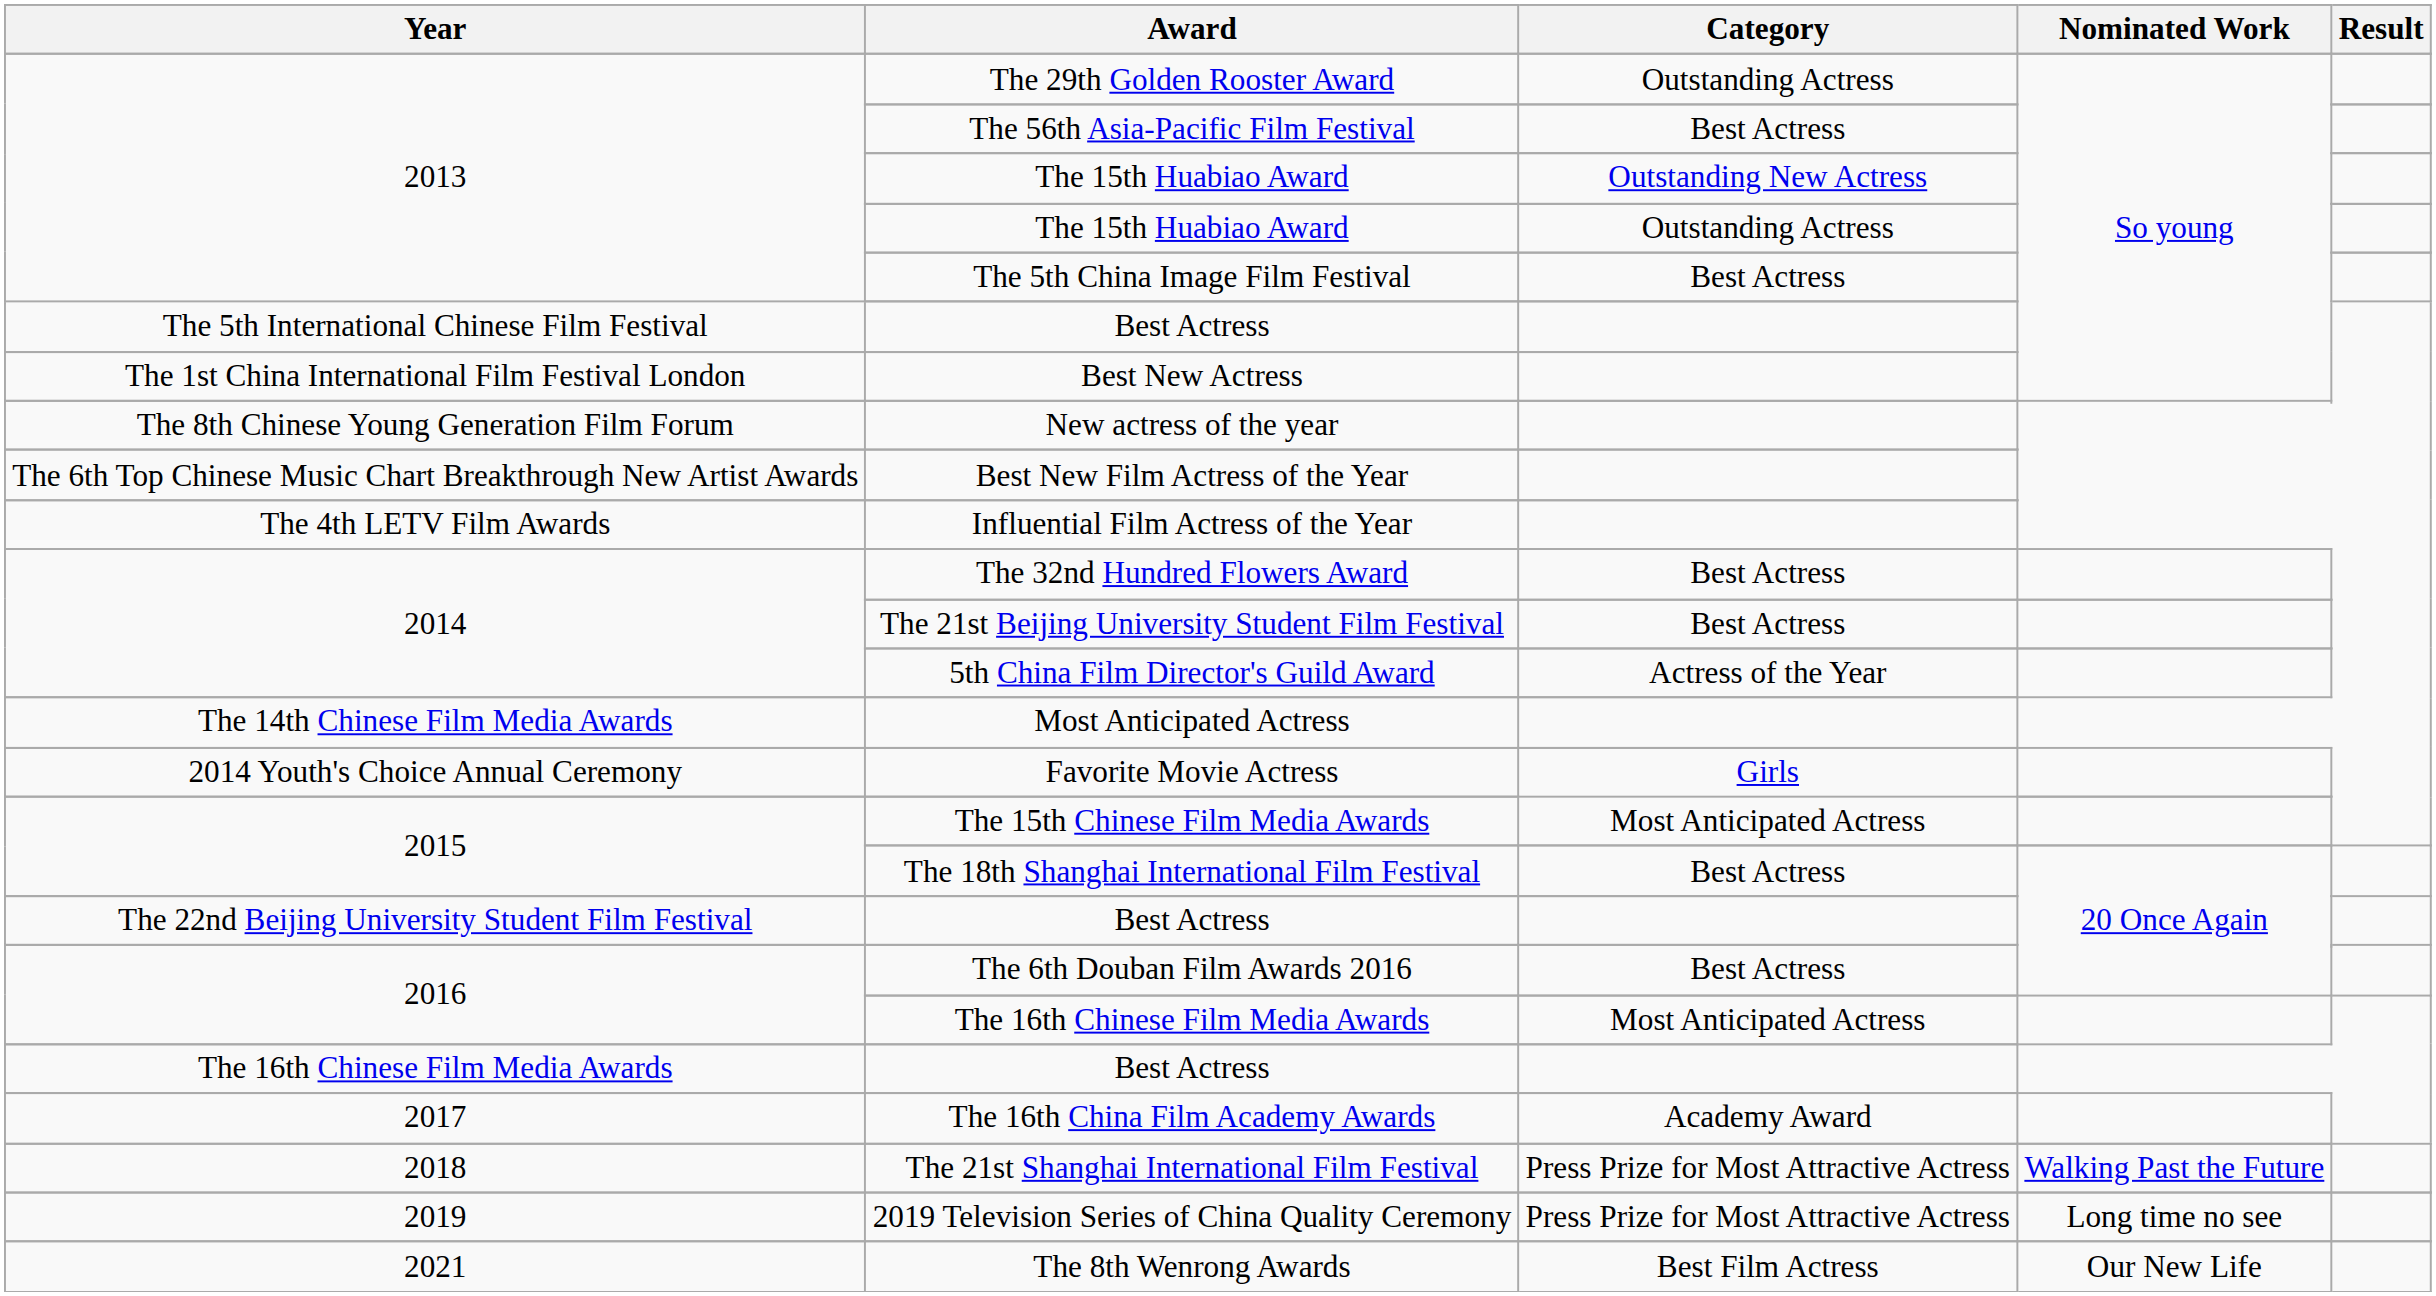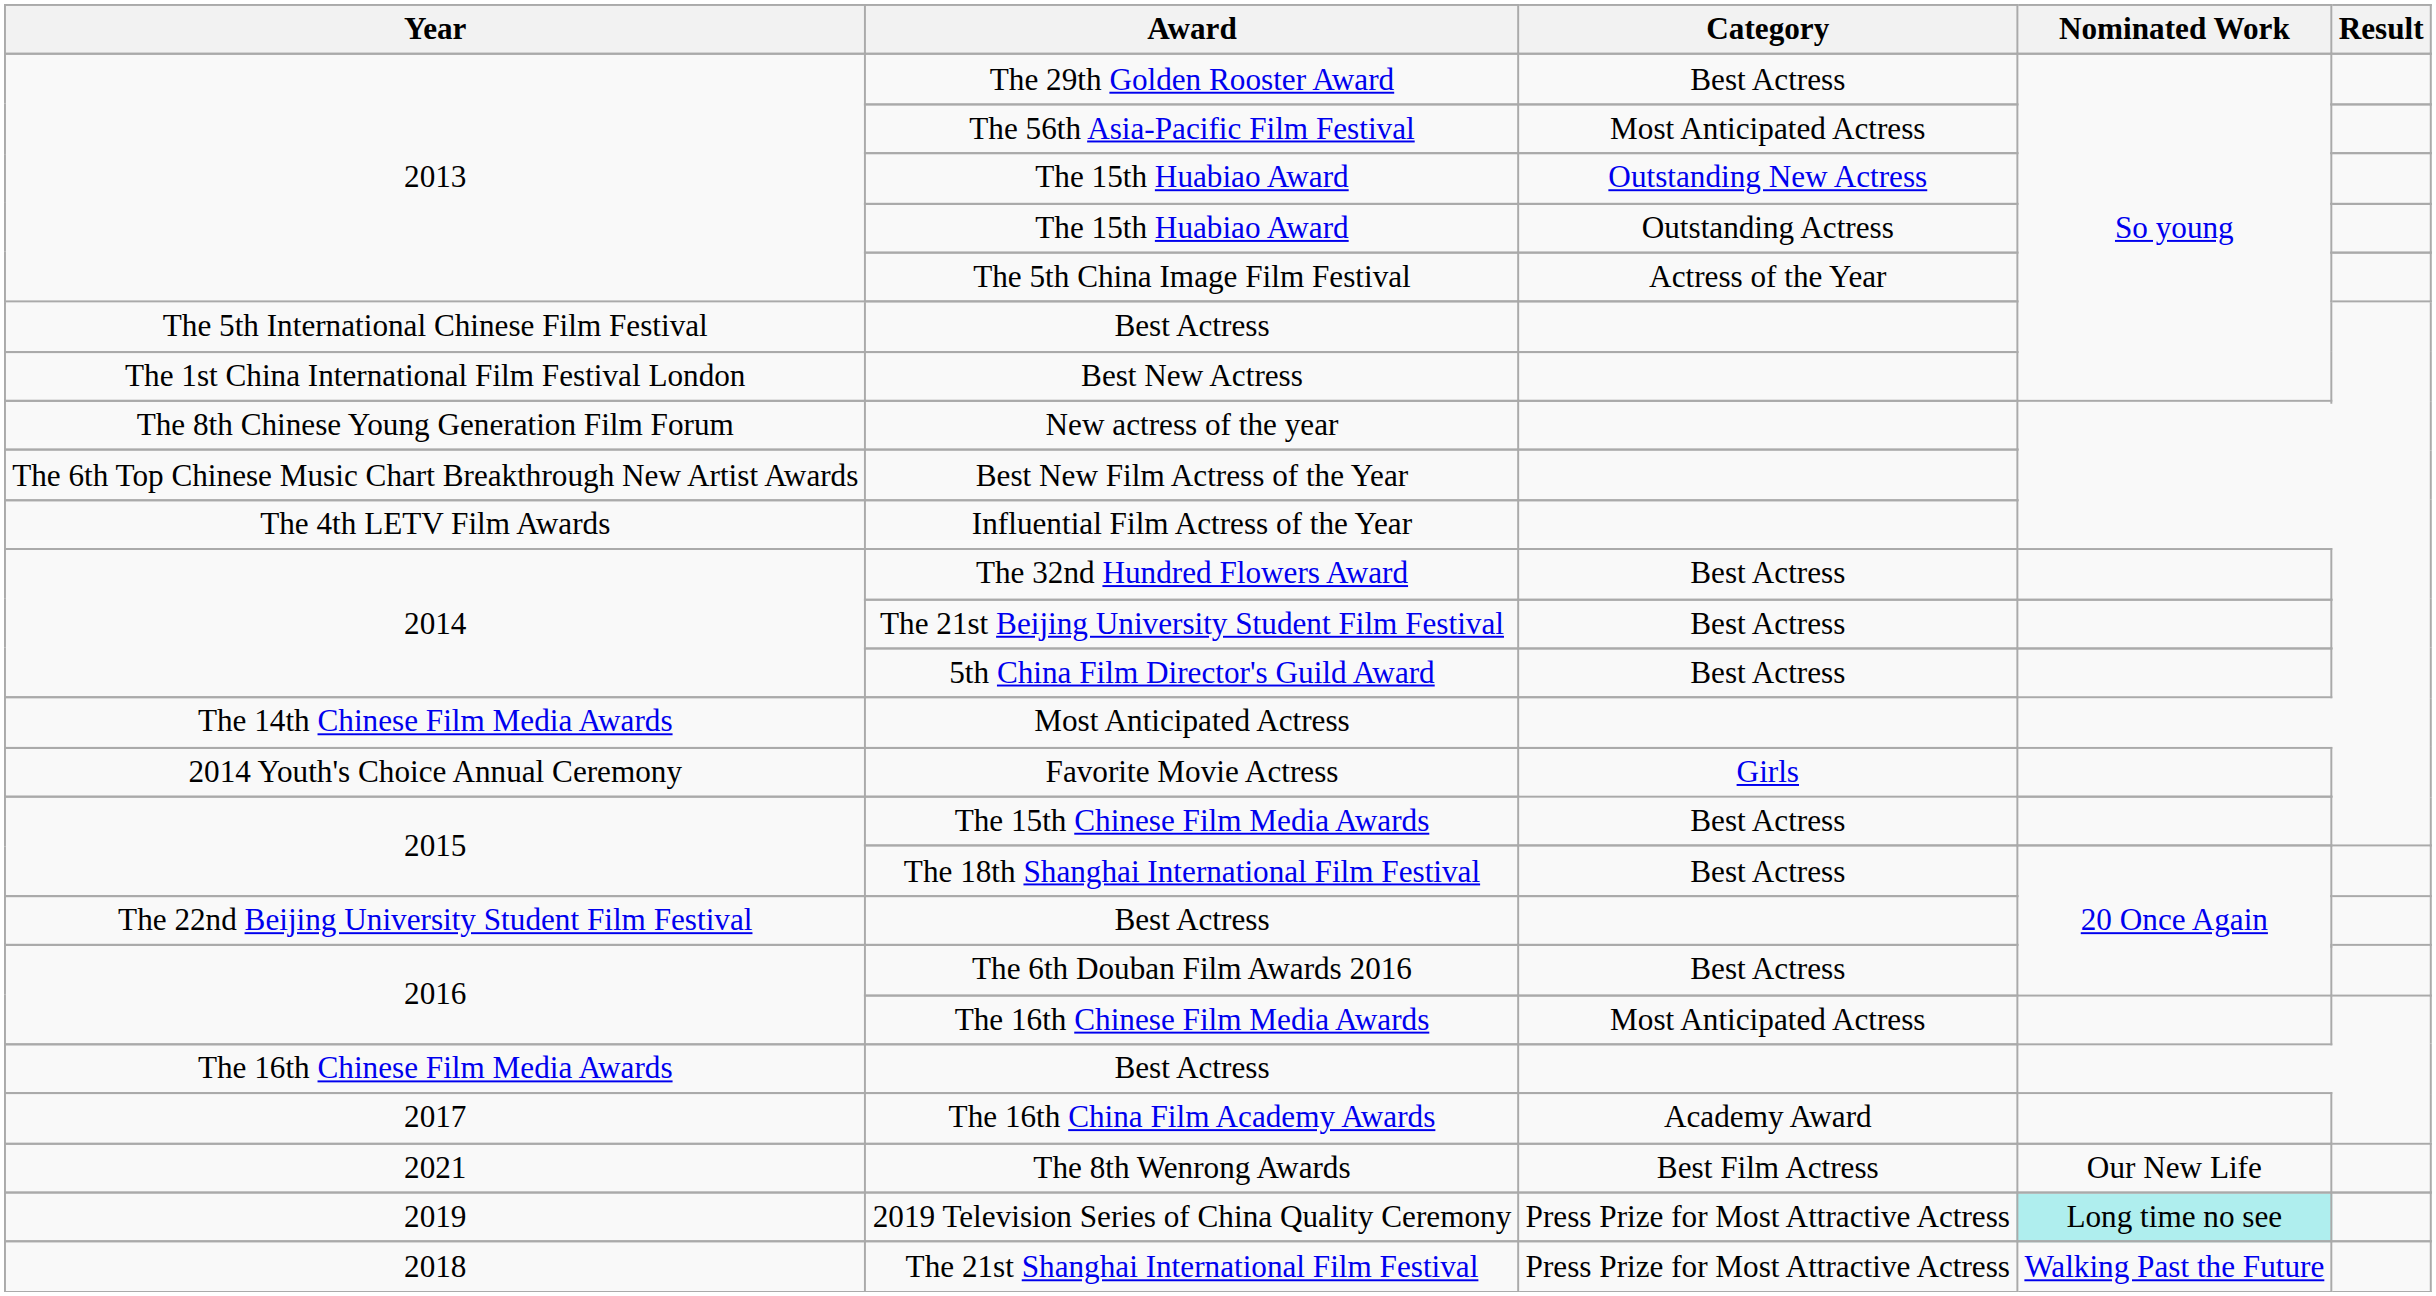The 29th Golden Rooster Award | Category: Outstanding Actress -> Best Actress
The 56th Asia-Pacific Film Festival | Category: Best Actress -> Most Anticipated Actress
The 5th China Image Film Festival | Category: Best Actress -> Actress of the Year
5th China Film Director's Guild Award | Category: Actress of the Year -> Best Actress
The 15th Chinese Film Media Awards | Category: Most Anticipated Actress -> Best Actress
rows swapped: The 21st Shanghai International Film Festival <-> The 8th Wenrong Awards
2019 Television Series of China Quality Ceremony | Nominated Work: no background -> paleturquoise background
